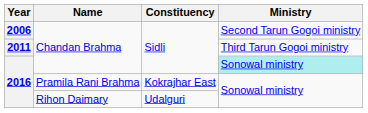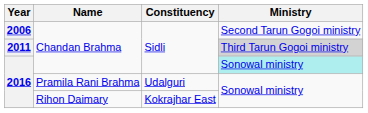2011 | Ministry: no background -> lightgrey background
2016 / Pramila Rani Brahma | Constituency: Kokrajhar East -> Udalguri
2016 / Rihon Daimary | Constituency: Udalguri -> Kokrajhar East
